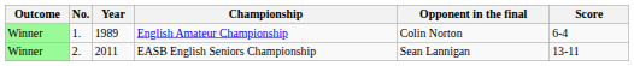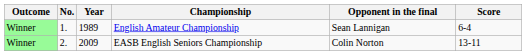English Amateur Championship | Opponent in the final: Colin Norton -> Sean Lannigan
EASB English Seniors Championship | Year: 2011 -> 2009
EASB English Seniors Championship | Opponent in the final: Sean Lannigan -> Colin Norton
